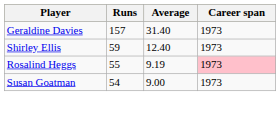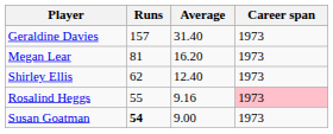+ row: Megan Lear | 81 | 16.20 | 1973
Shirley Ellis | Runs: 59 -> 62
Rosalind Heggs | Average: 9.19 -> 9.16
Susan Goatman | Runs: normal -> bold
